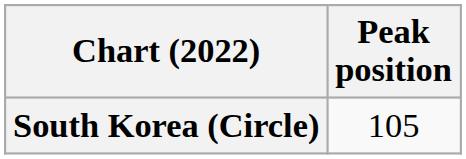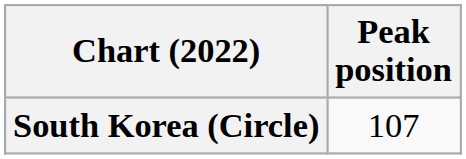South Korea (Circle) | Peak position: 105 -> 107
